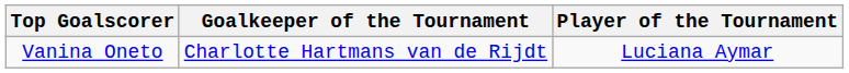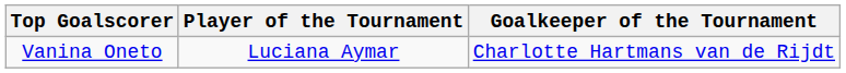columns swapped: Player of the Tournament <-> Goalkeeper of the Tournament
